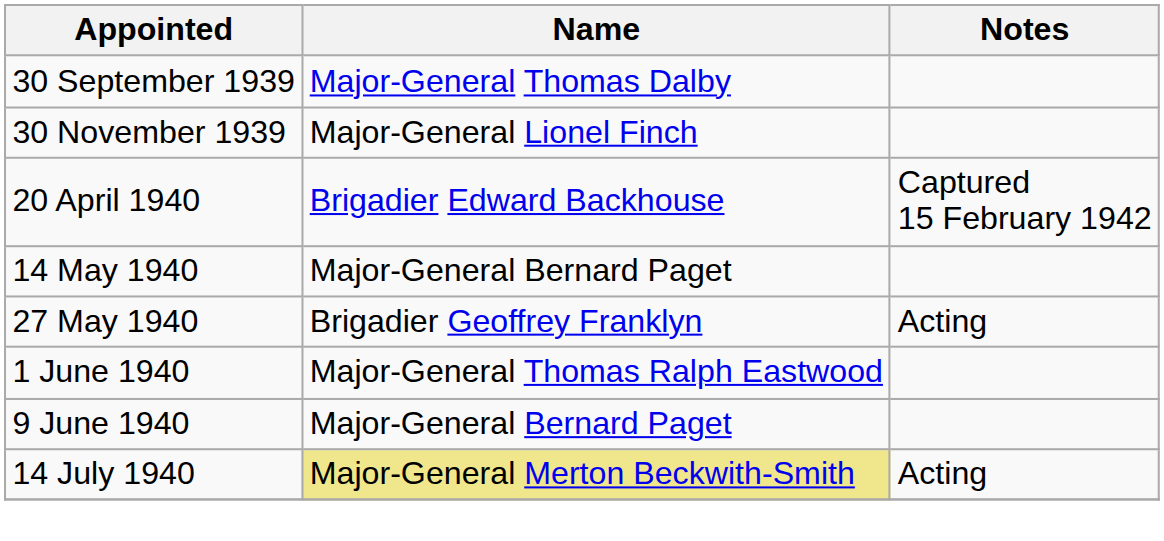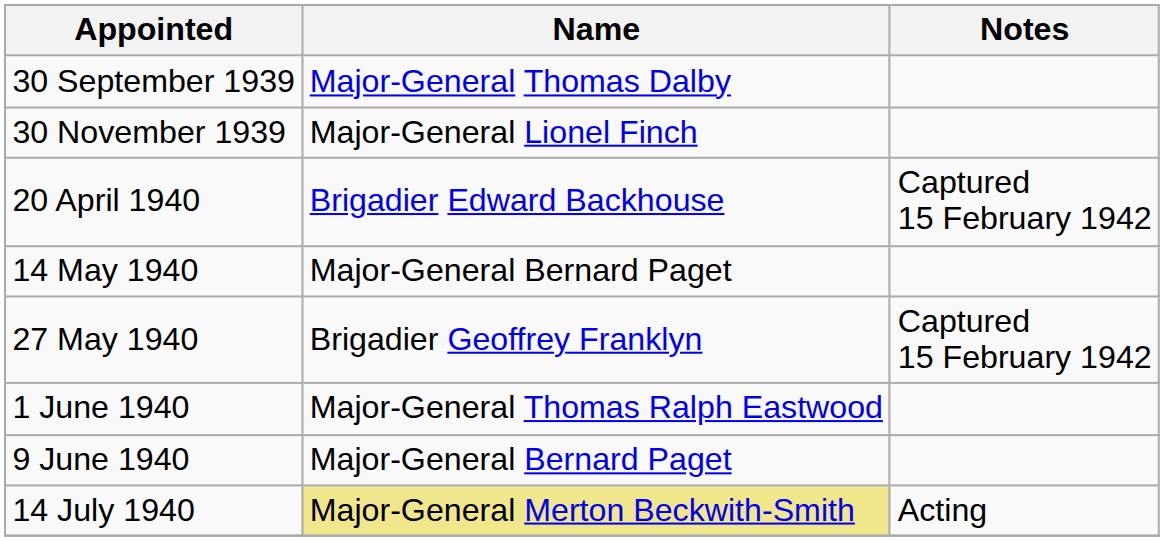27 May 1940 | Notes: Acting -> Captured 15 February 1942
